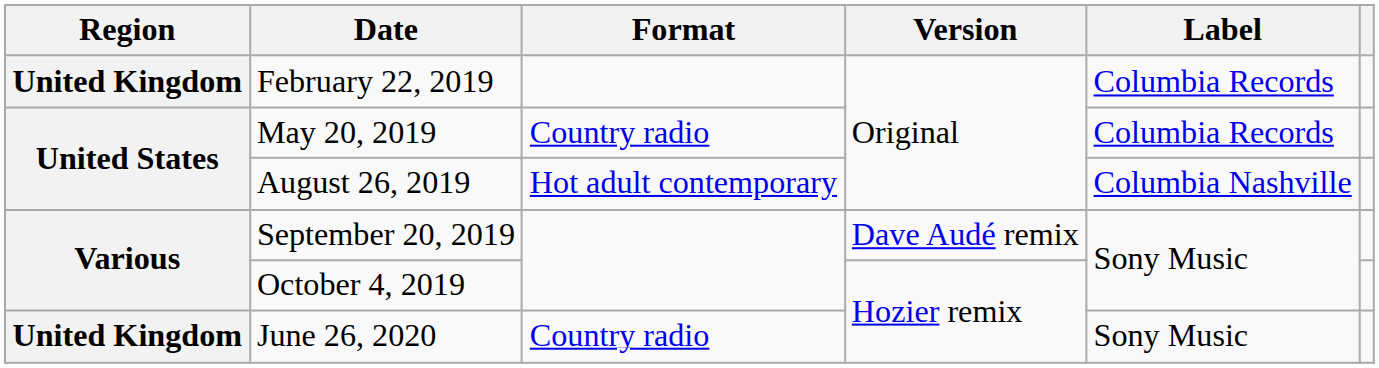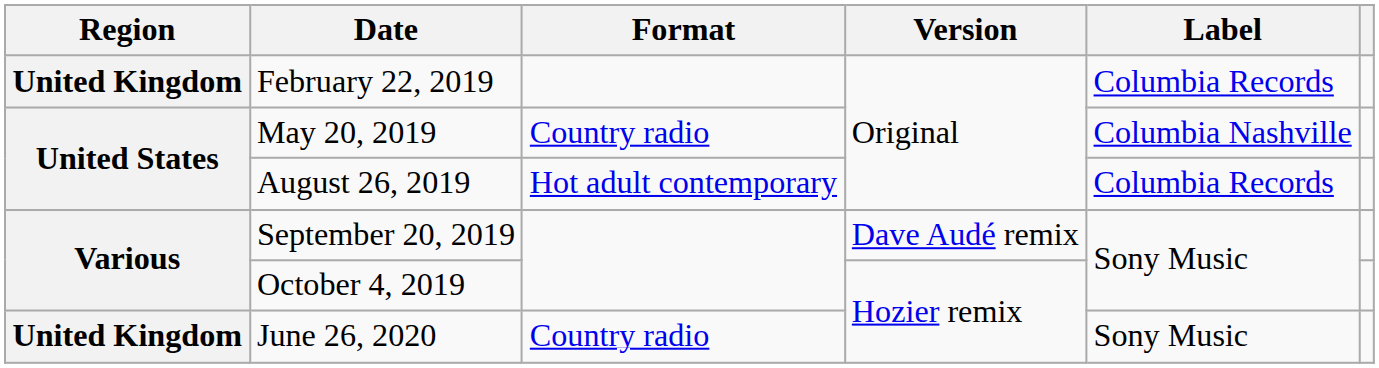May 20, 2019 | Label: Columbia Records -> Columbia Nashville
August 26, 2019 | Label: Columbia Nashville -> Columbia Records
